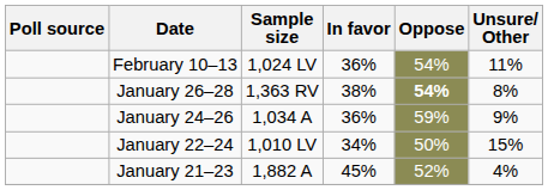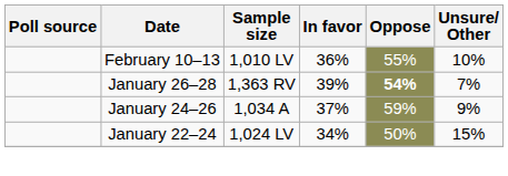February 10–13 | Sample size: 1,024 LV -> 1,010 LV
February 10–13 | Oppose: 54% -> 55%
February 10–13 | Unsure/ Other: 11% -> 10%
January 26–28 | In favor: 38% -> 39%
January 26–28 | Unsure/ Other: 8% -> 7%
January 24–26 | In favor: 36% -> 37%
January 22–24 | Sample size: 1,010 LV -> 1,024 LV
- row: January 21–23 | 1,882 A | 45% | 52% | 4%
